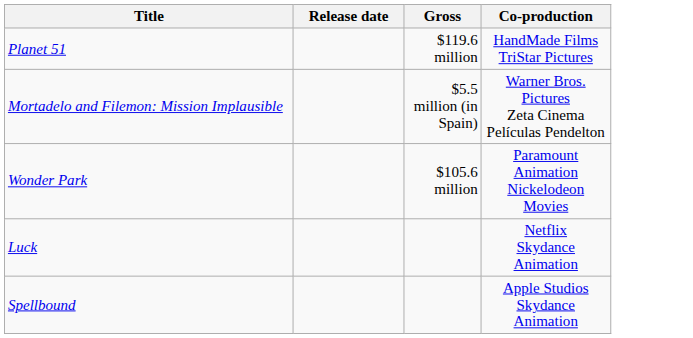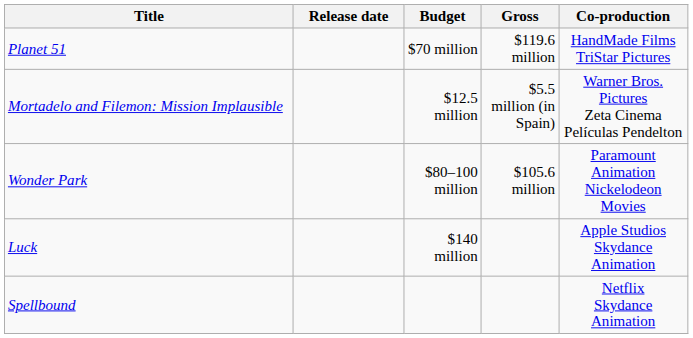+ column: Budget | $70 million | $12.5 million | $80–100 million | $140 million
Luck | Co-production: Netflix Skydance Animation -> Apple Studios Skydance Animation
Spellbound | Co-production: Apple Studios Skydance Animation -> Netflix Skydance Animation
